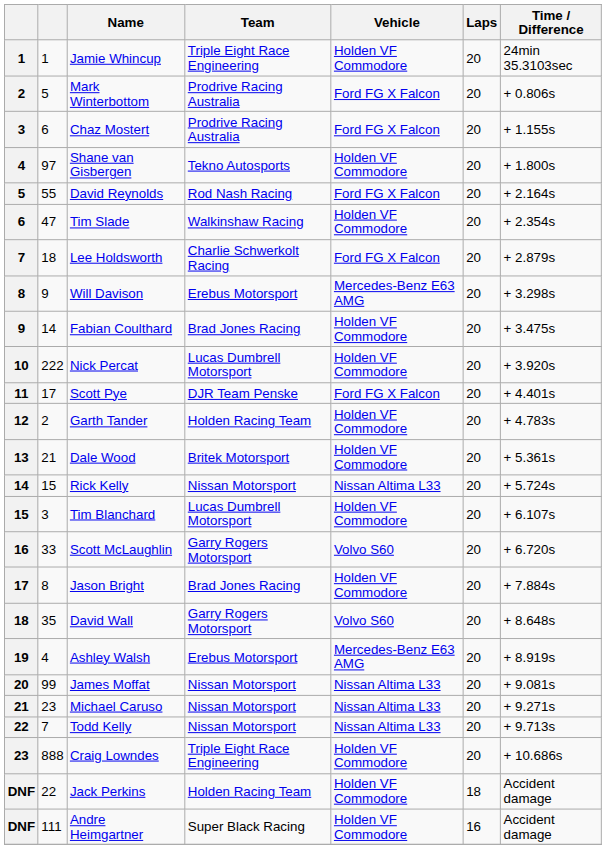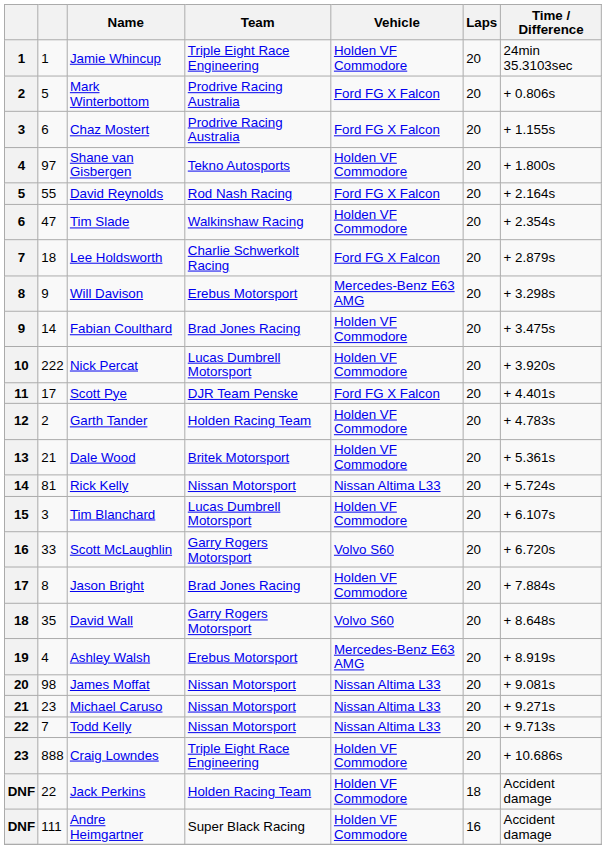Rick Kelly | column 2: 15 -> 81
James Moffat | column 2: 99 -> 98
